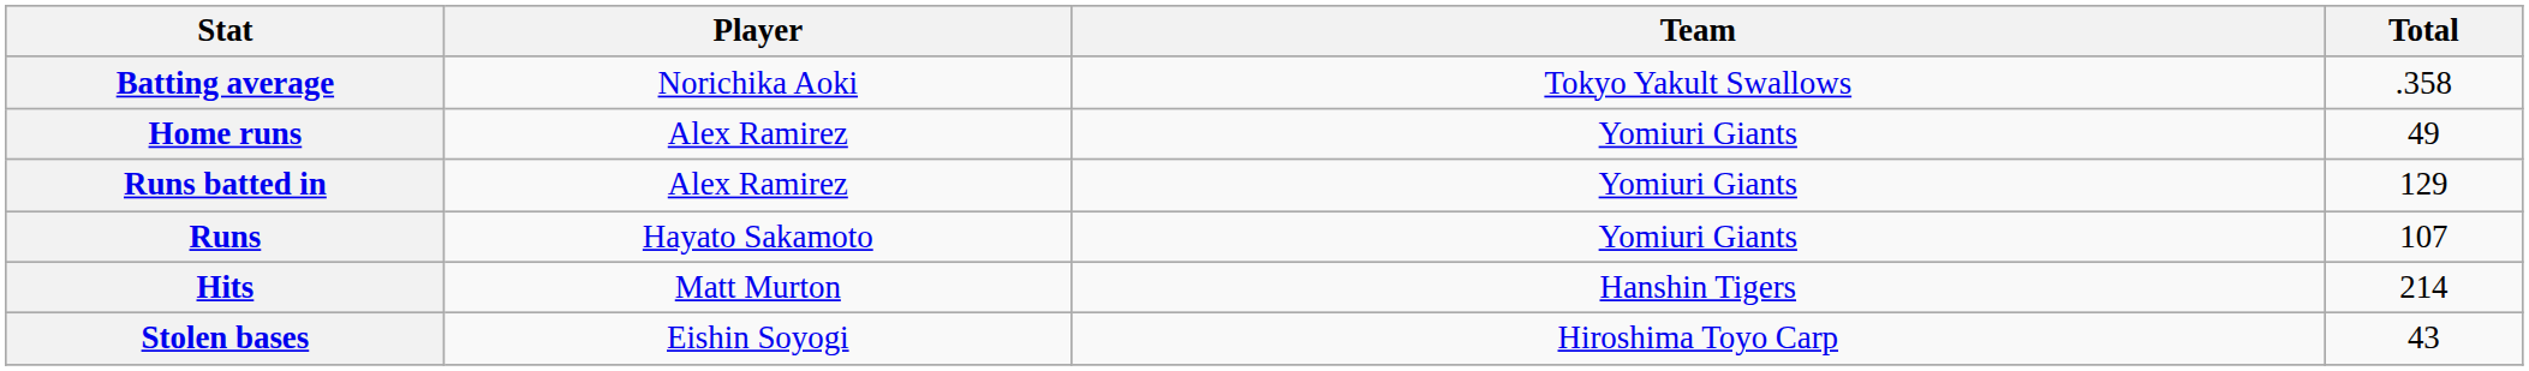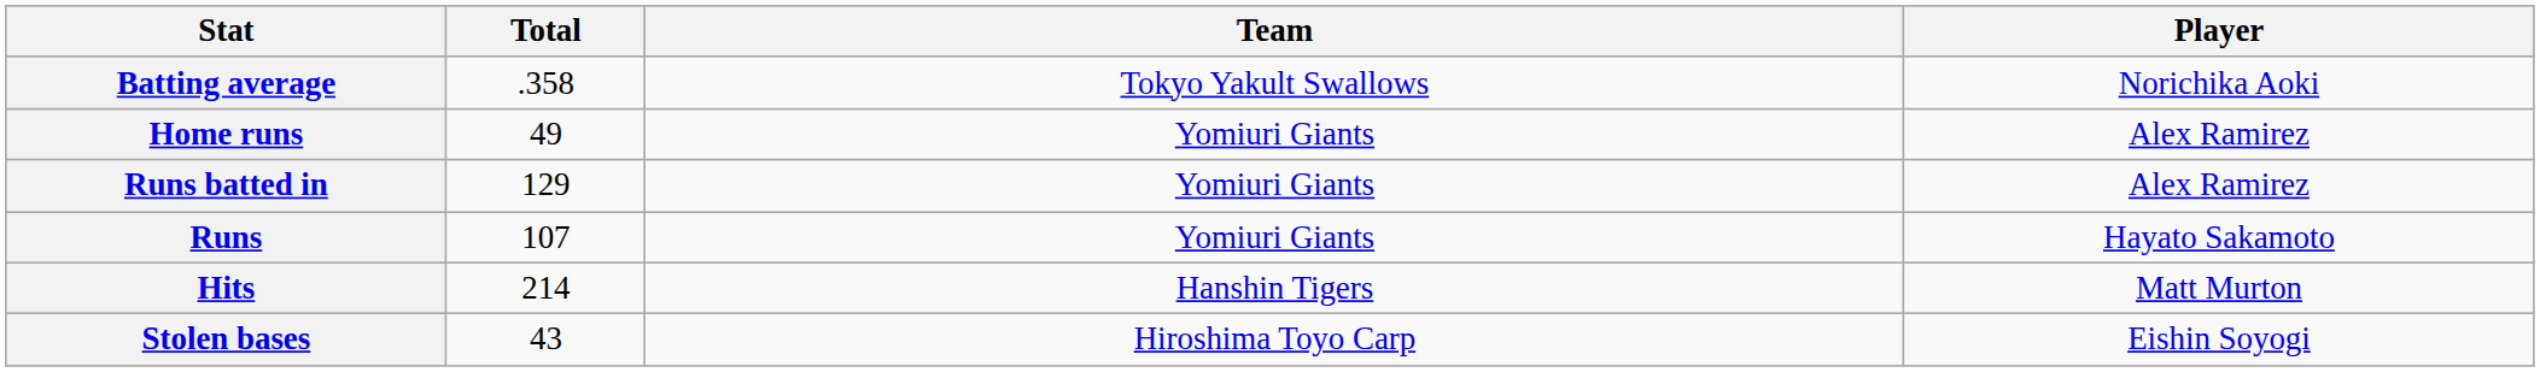columns swapped: Player <-> Total
